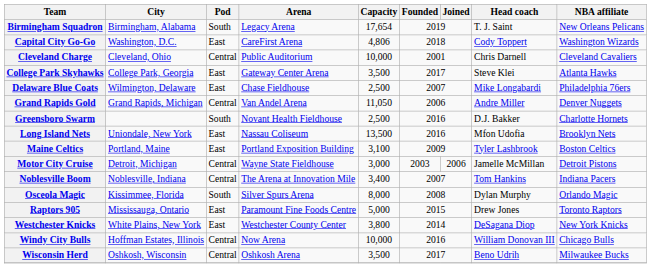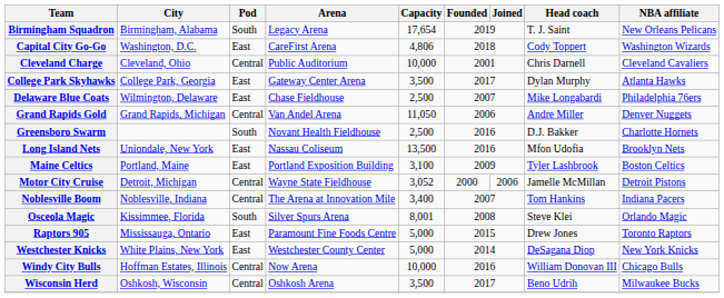College Park Skyhawks | Head coach: Steve Klei -> Dylan Murphy
Motor City Cruise | Capacity: 3,000 -> 3,052
Motor City Cruise | Founded: 2003 -> 2000
Osceola Magic | Capacity: 8,000 -> 8,001
Osceola Magic | Head coach: Dylan Murphy -> Steve Klei
Westchester Knicks | Capacity: 3,800 -> 5,000
